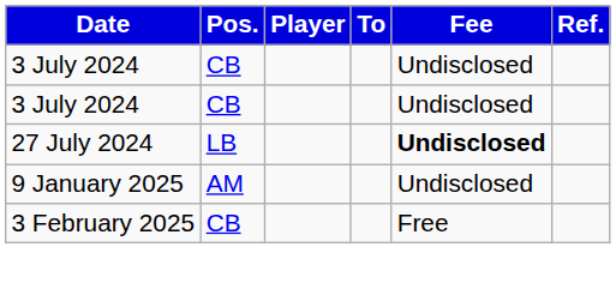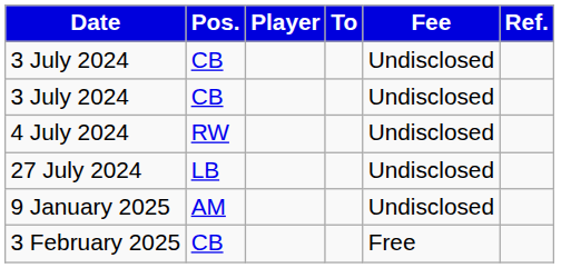+ row: 4 July 2024 | RW | Undisclosed
27 July 2024 | Fee: bold -> normal
